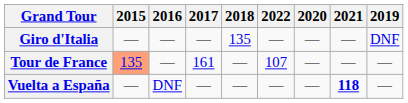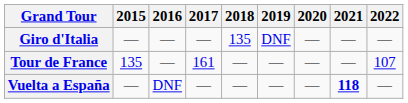columns swapped: 2019 <-> 2022
Tour de France | 2015: lightsalmon background -> no background
